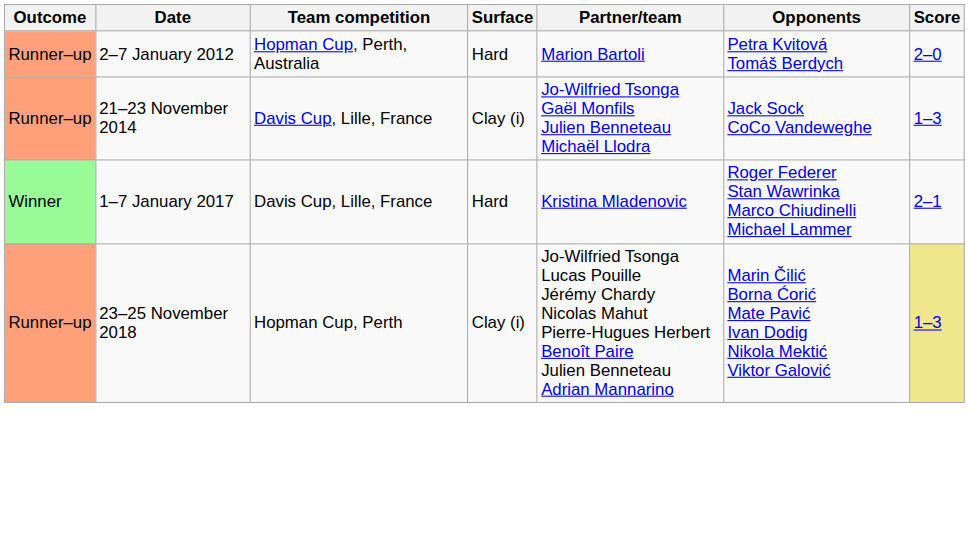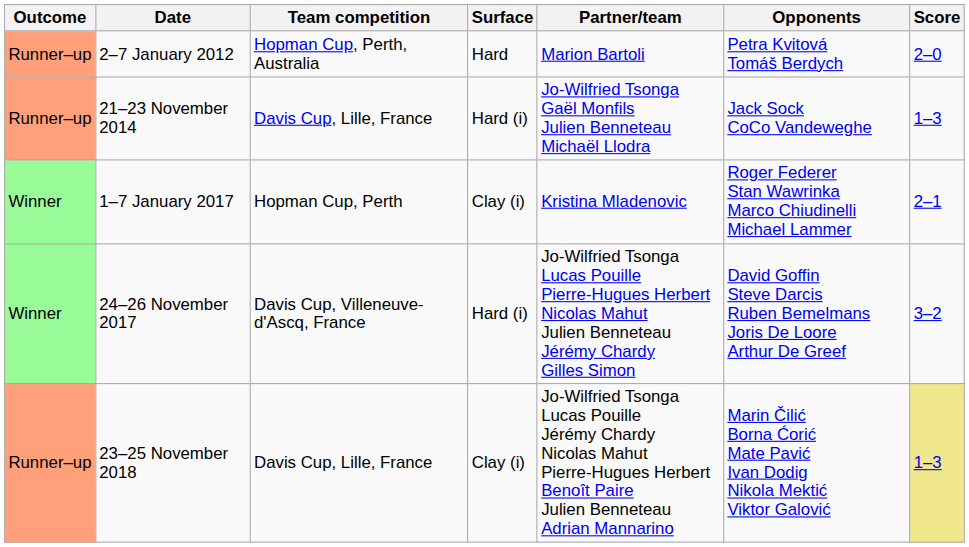21–23 November 2014 | Surface: Clay (i) -> Hard (i)
1–7 January 2017 | Team competition: Davis Cup, Lille, France -> Hopman Cup, Perth
1–7 January 2017 | Surface: Hard -> Clay (i)
+ row: Winner | 24–26 November 2017 | Davis Cup, Villeneuve-d'Ascq, France | Hard (i) | Jo-Wilfried Tsonga Lucas Pouille Pierre-Hugues Herbert Nicolas Mahut Julien Benneteau Jérémy Chardy Gilles Simon | David Goffin Steve Darcis Ruben Bemelmans Joris De Loore Arthur De Greef | 3–2
23–25 November 2018 | Team competition: Hopman Cup, Perth -> Davis Cup, Lille, France
